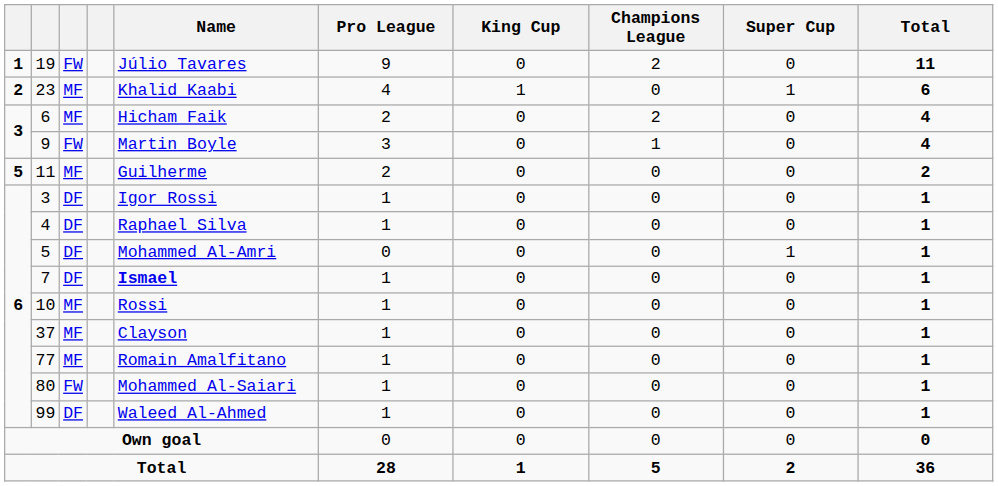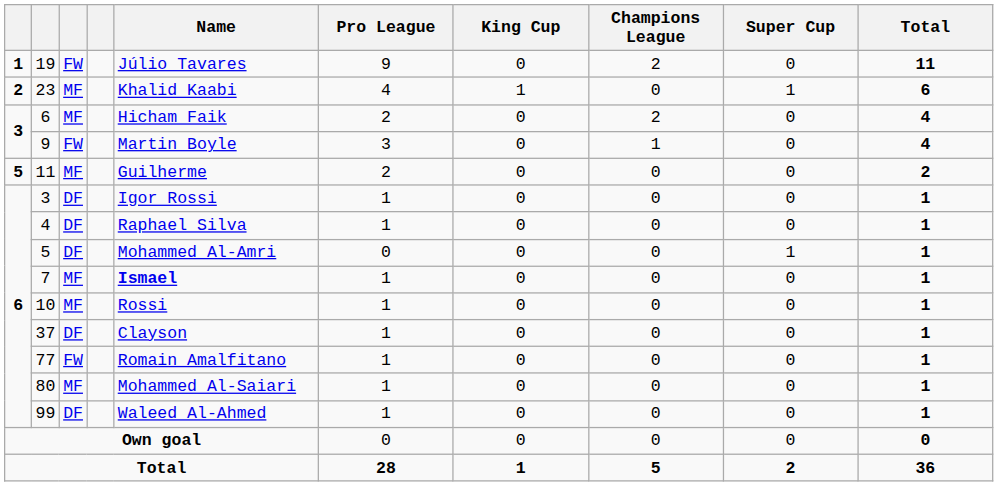7 | column 3: DF -> MF
37 | column 3: MF -> DF
77 | column 3: MF -> FW
80 | column 3: FW -> MF
